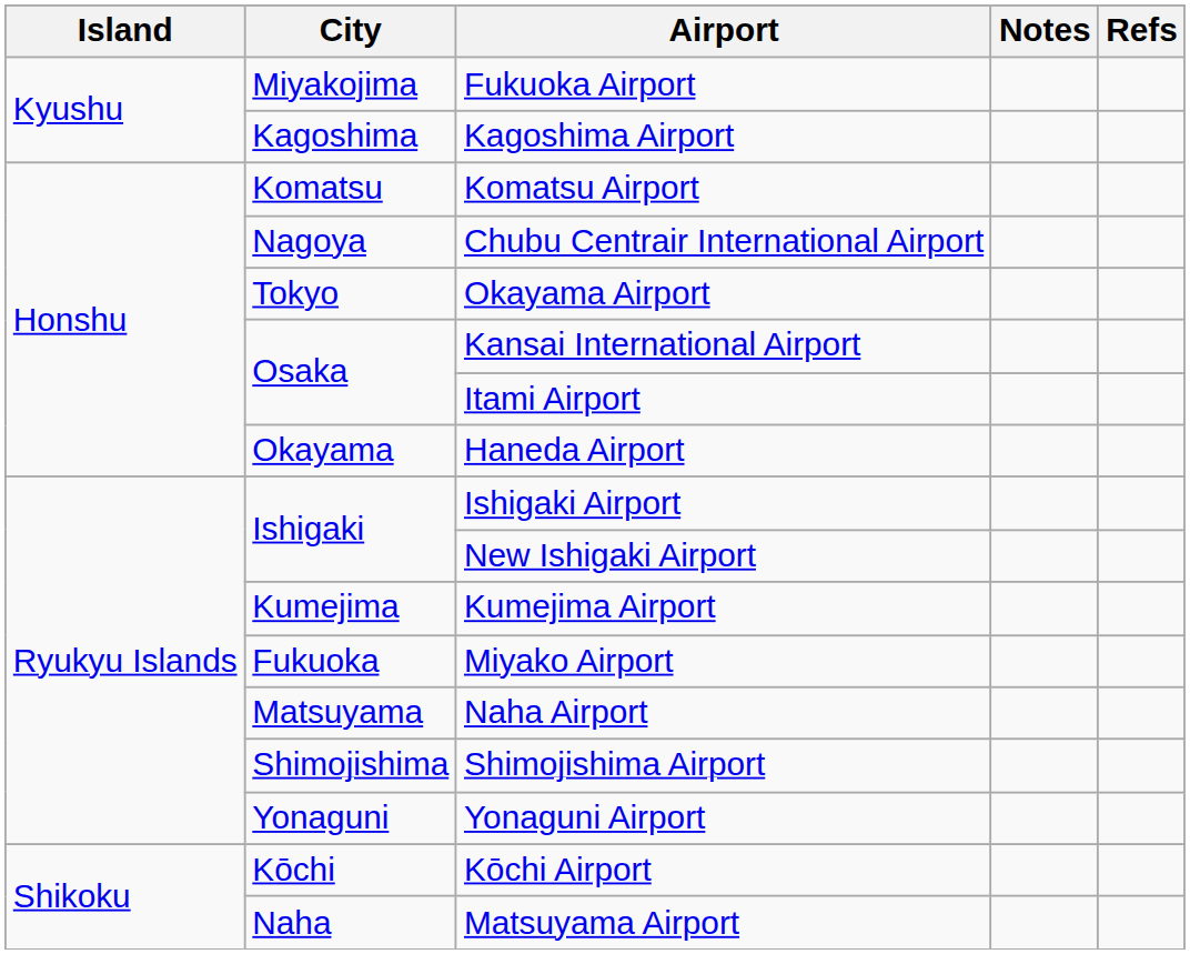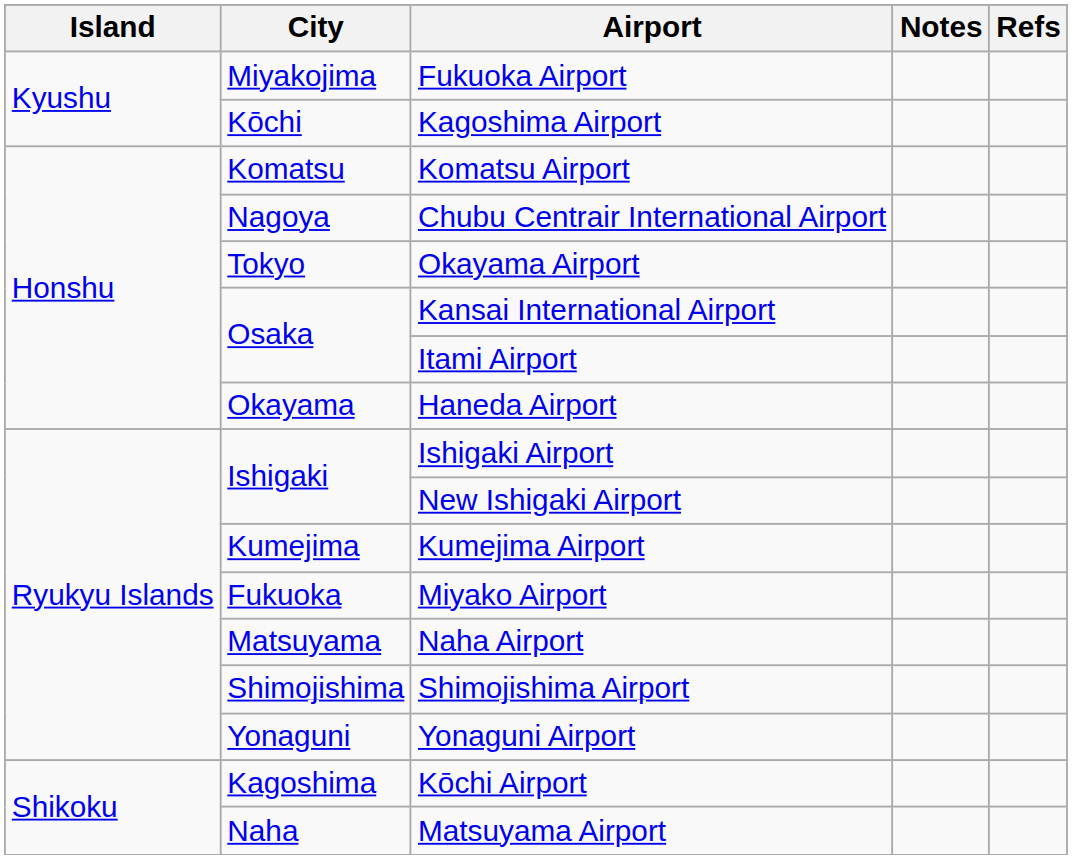Kagoshima Airport | City: Kagoshima -> Kōchi
Kōchi Airport | City: Kōchi -> Kagoshima
